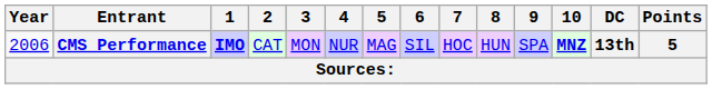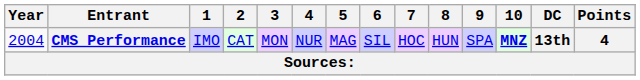CMS Performance | Year: 2006 -> 2004
CMS Performance | 1: bold -> normal
CMS Performance | Points: 5 -> 4
